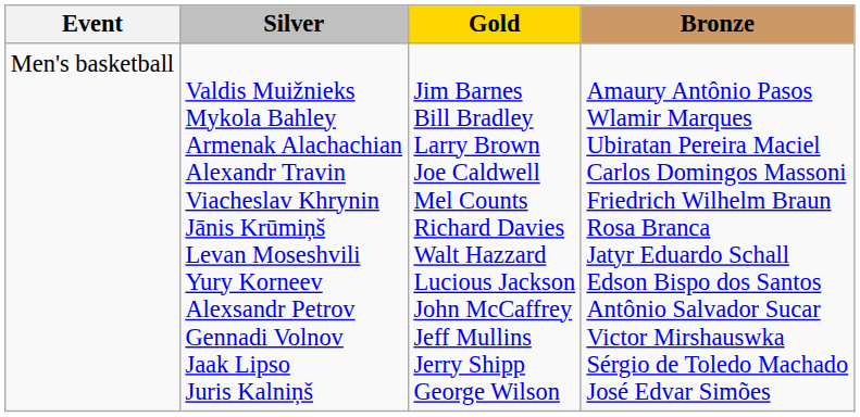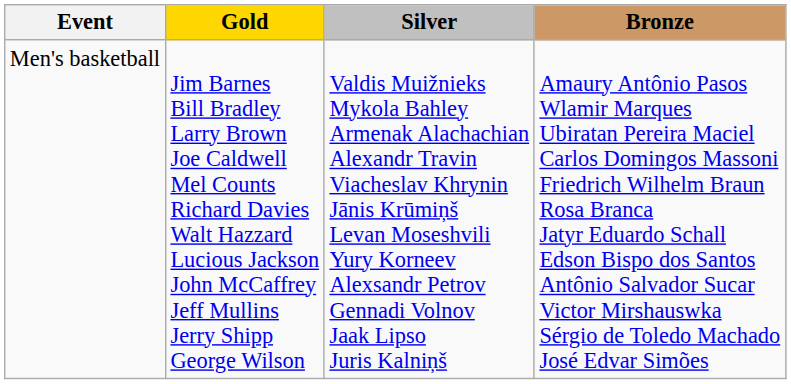columns swapped: Gold <-> Silver
